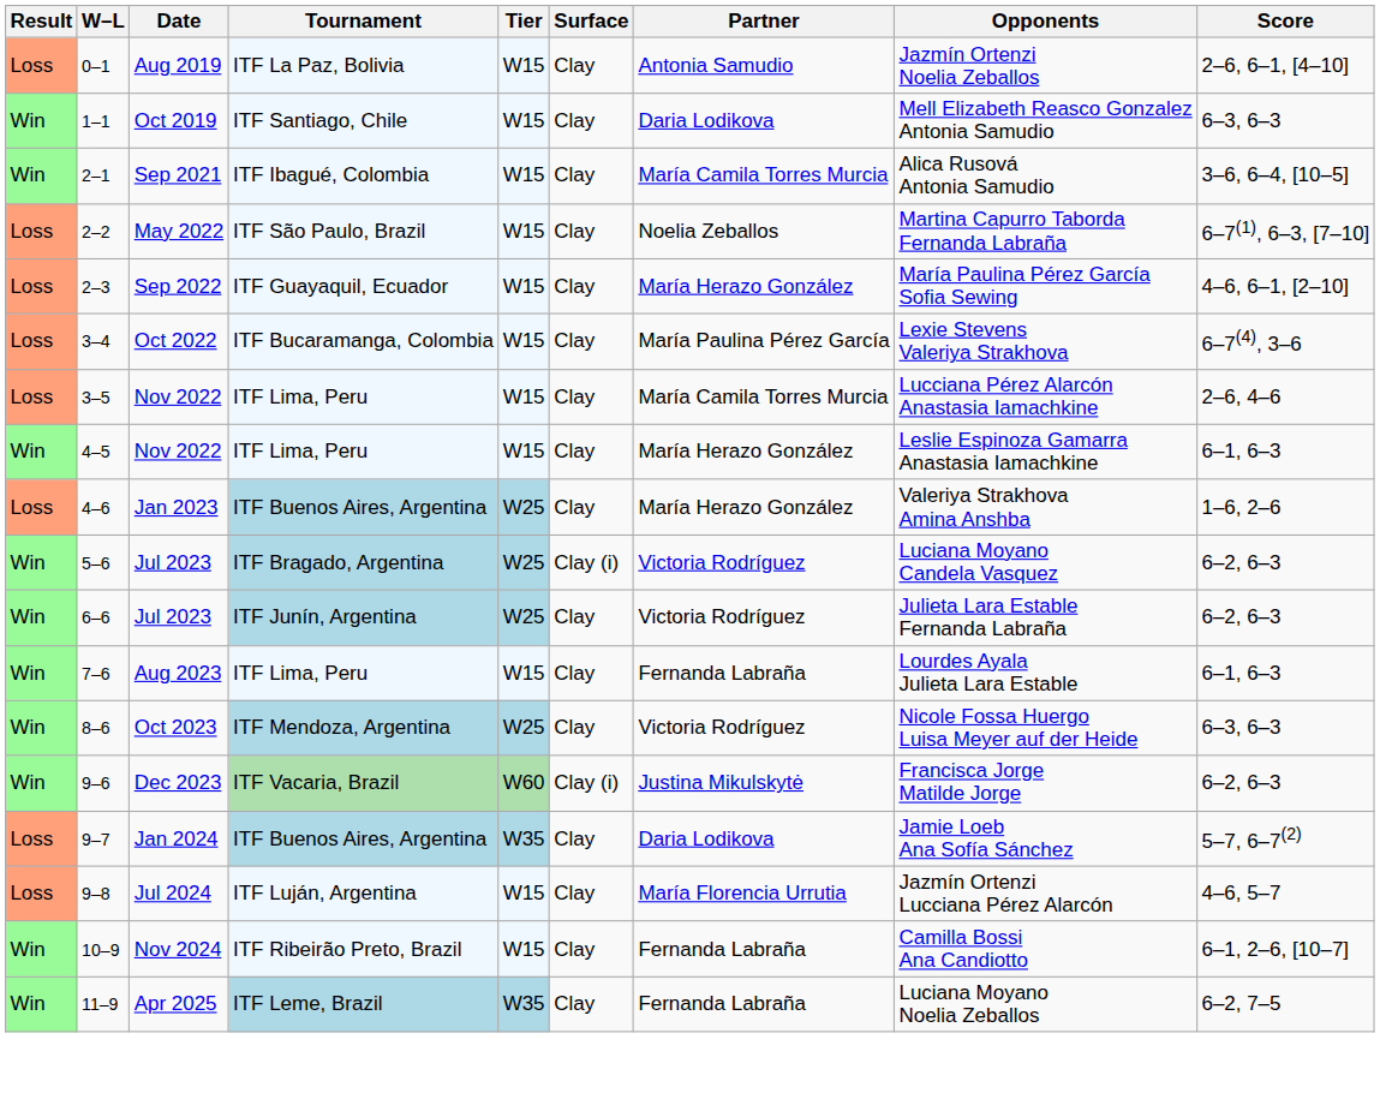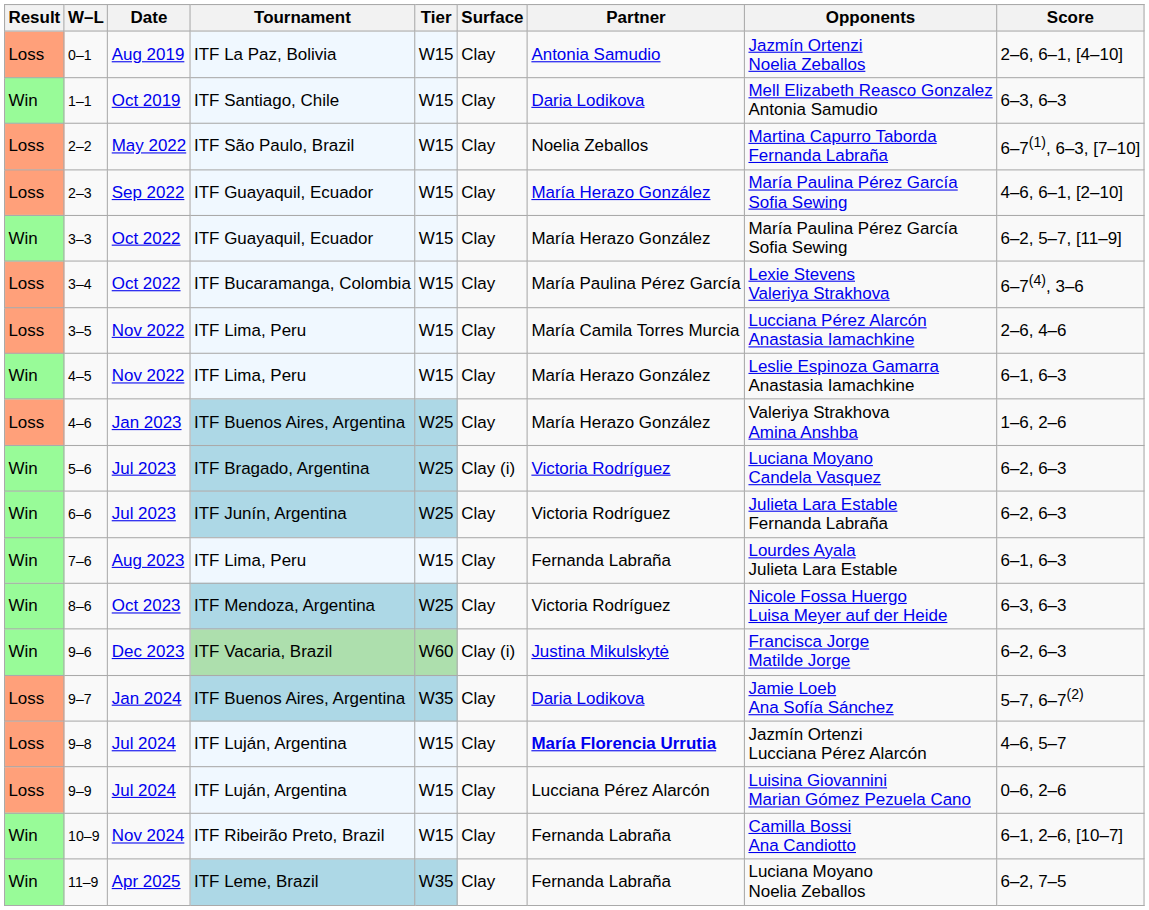- row: Win | 2–1 | Sep 2021 | ITF Ibagué, Colombia | W15 | Clay | María Camila Torres Murcia | Alica Rusová Antonia Samudio | 3–6, 6–4, [10–5]
+ row: Win | 3–3 | Oct 2022 | ITF Guayaquil, Ecuador | W15 | Clay | María Herazo González | María Paulina Pérez García Sofia Sewing | 6–2, 5–7, [11–9]
9–8 | Partner: normal -> bold
+ row: Loss | 9–9 | Jul 2024 | ITF Luján, Argentina | W15 | Clay | Lucciana Pérez Alarcón | Luisina Giovannini Marian Gómez Pezuela Cano | 0–6, 2–6
